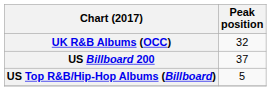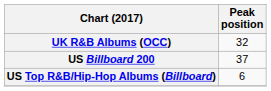US Top R&B/Hip-Hop Albums (Billboard) | Peak position: 5 -> 6
